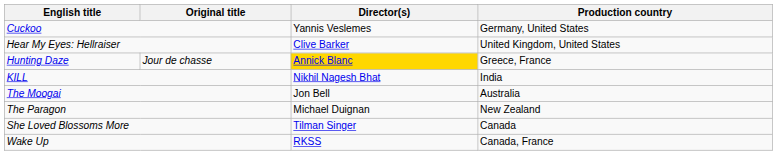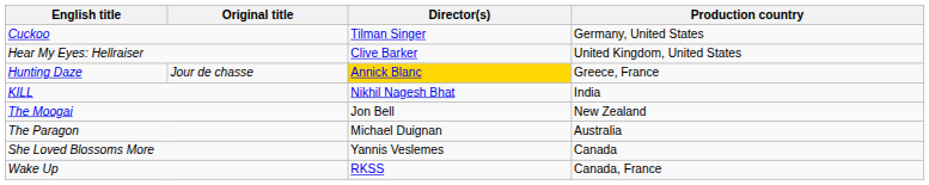Cuckoo | Director(s): Yannis Veslemes -> Tilman Singer
The Moogai | Production country: Australia -> New Zealand
The Paragon | Production country: New Zealand -> Australia
She Loved Blossoms More | Director(s): Tilman Singer -> Yannis Veslemes
